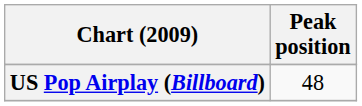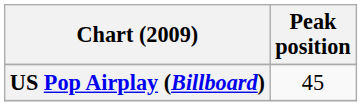US Pop Airplay (Billboard) | Peak position: 48 -> 45
